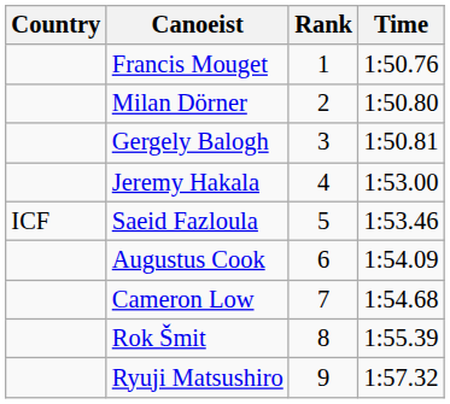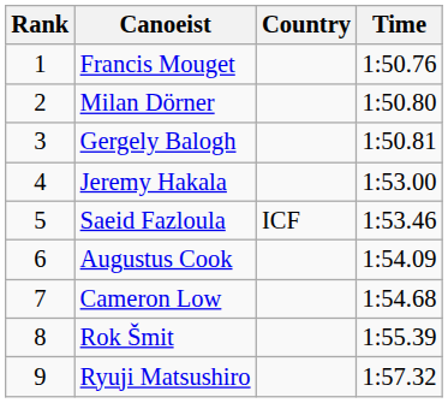columns swapped: Rank <-> Country
